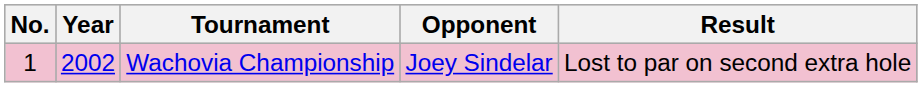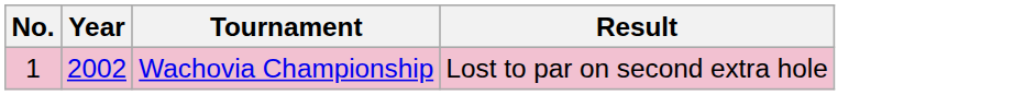- column: Opponent | Joey Sindelar
